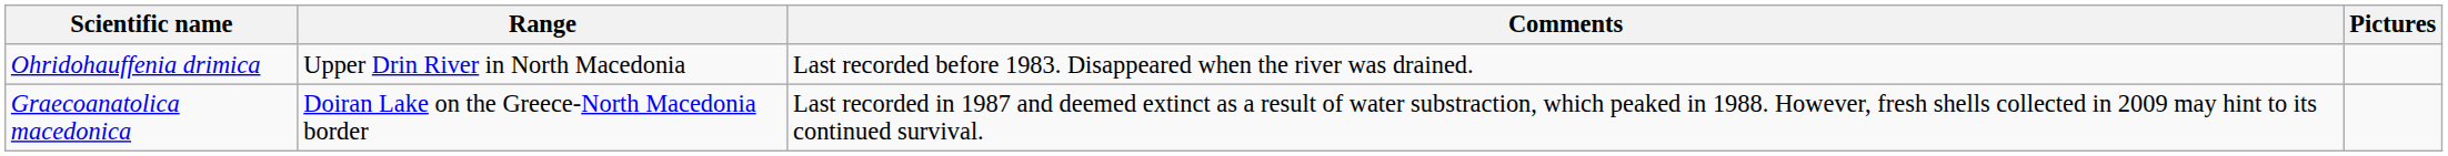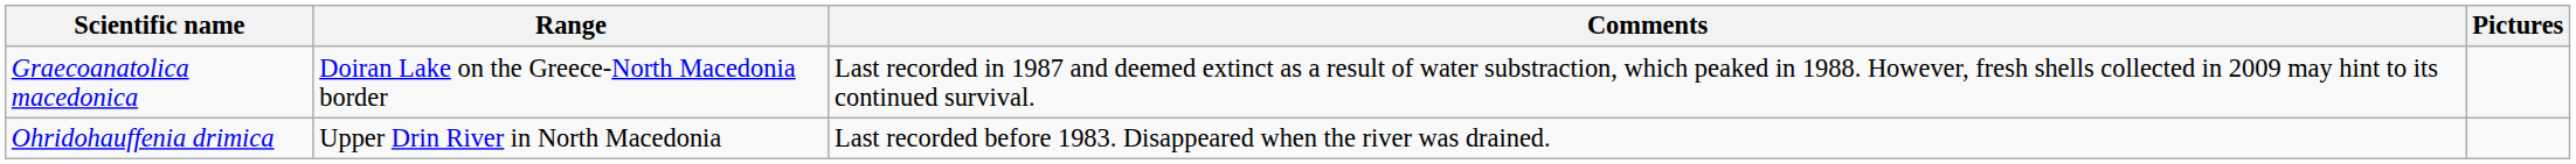rows swapped: Graecoanatolica macedonica <-> Ohridohauffenia drimica
